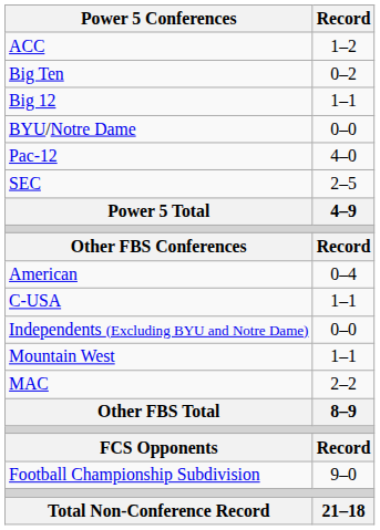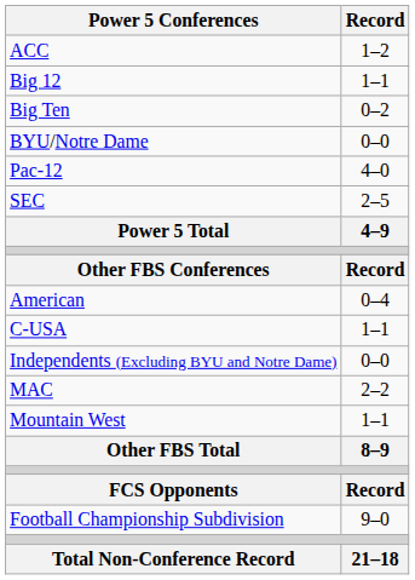rows swapped: Big Ten <-> Big 12
rows swapped: MAC <-> Mountain West
